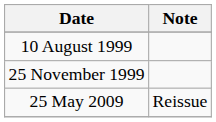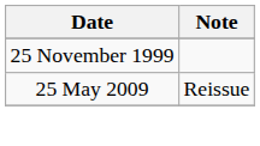- row: 10 August 1999
